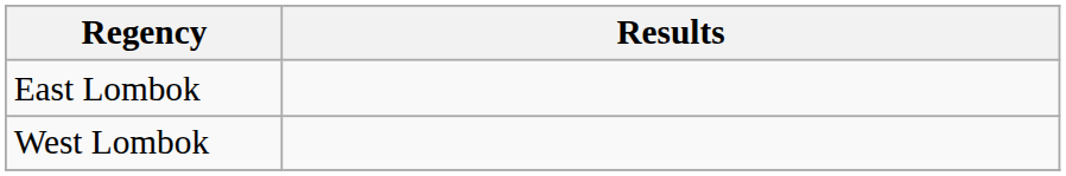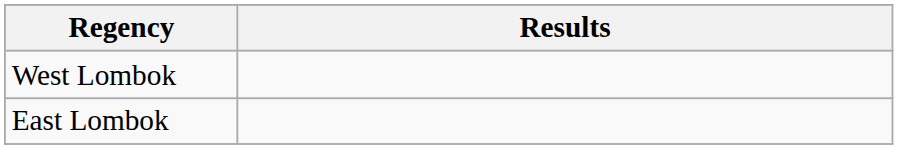rows swapped: West Lombok <-> East Lombok
